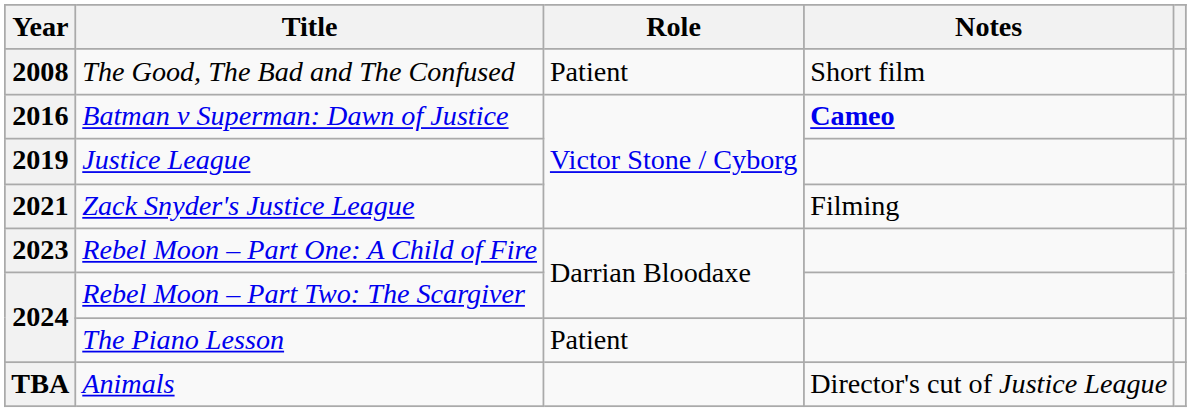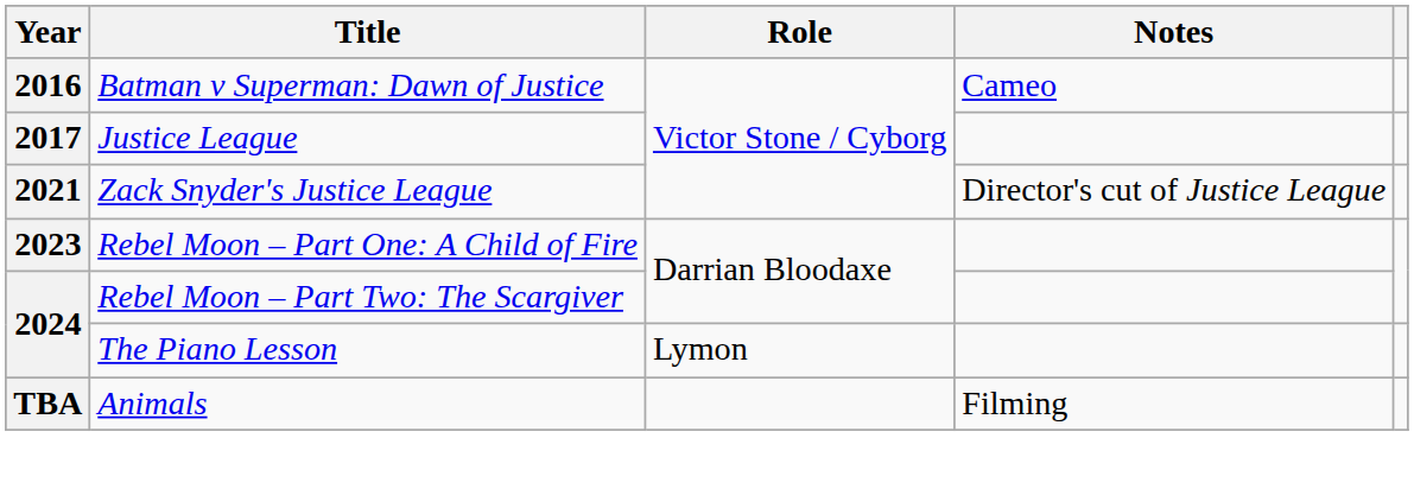- row: 2008 | The Good, The Bad and The Confused | Patient | Short film
Batman v Superman: Dawn of Justice | Notes: bold -> normal
Justice League | Year: 2019 -> 2017
Zack Snyder's Justice League | Notes: Filming -> Director's cut of Justice League
The Piano Lesson | Role: Patient -> Lymon
Animals | Notes: Director's cut of Justice League -> Filming
